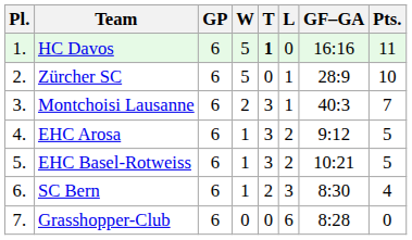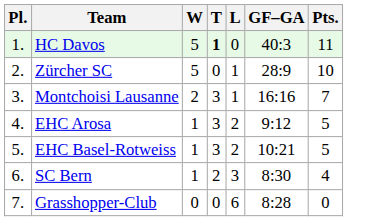- column: GP | 6 | 6 | 6 | 6 | 6 | 6 | 6
HC Davos | GF–GA: 16:16 -> 40:3
Montchoisi Lausanne | GF–GA: 40:3 -> 16:16
